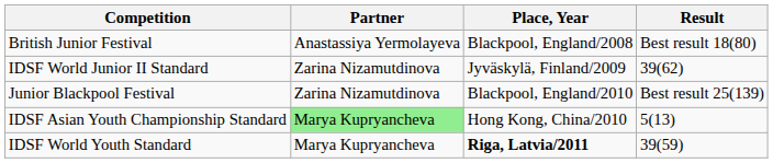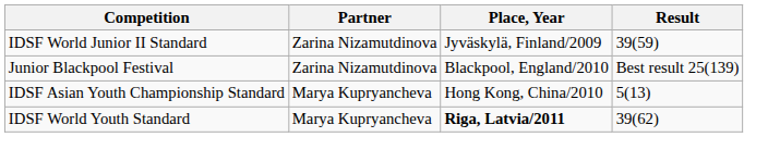- row: British Junior Festival | Anastassiya Yermolayeva | Blackpool, England/2008 | Best result 18(80)
IDSF World Junior II Standard | Result: 39(62) -> 39(59)
IDSF Asian Youth Championship Standard | Partner: lightgreen background -> no background
IDSF World Youth Standard | Result: 39(59) -> 39(62)
